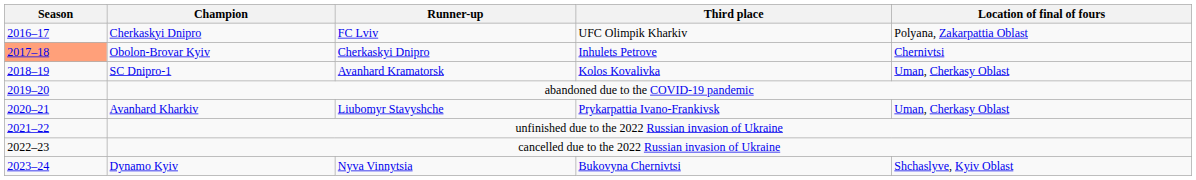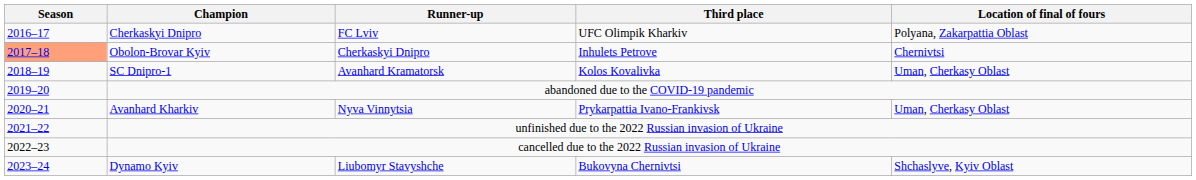Avanhard Kharkiv | Runner-up: Liubomyr Stavyshche -> Nyva Vinnytsia
Dynamo Kyiv | Runner-up: Nyva Vinnytsia -> Liubomyr Stavyshche
